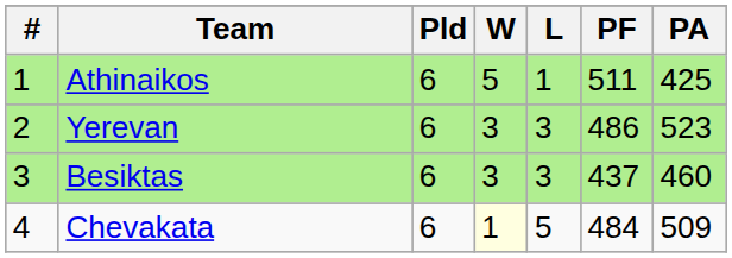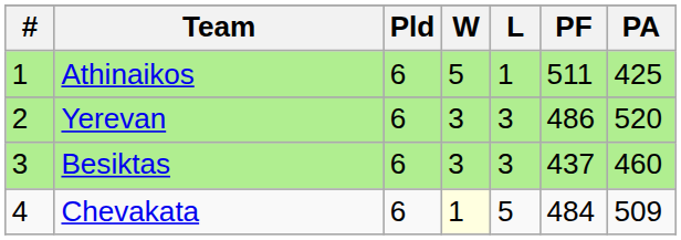Yerevan | PA: 523 -> 520
